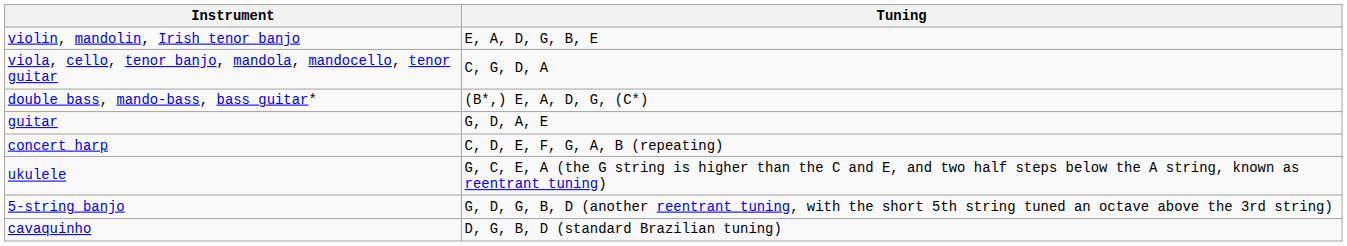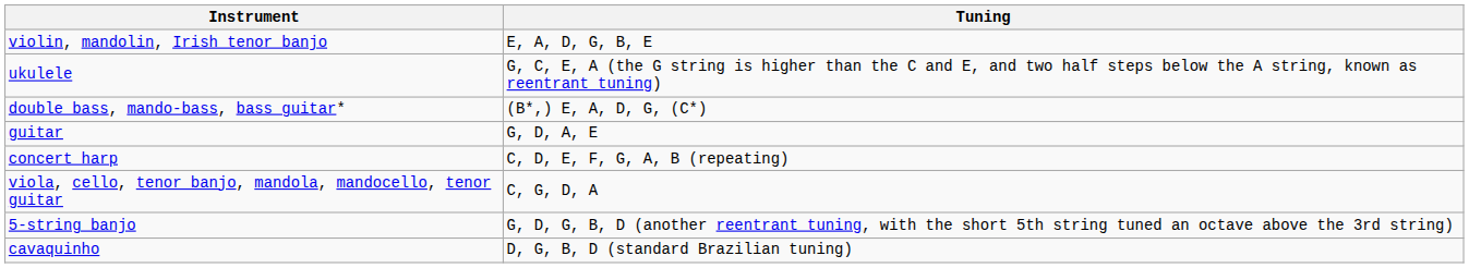rows swapped: viola, cello, tenor banjo, mandola, mandocello, tenor guitar <-> ukulele
